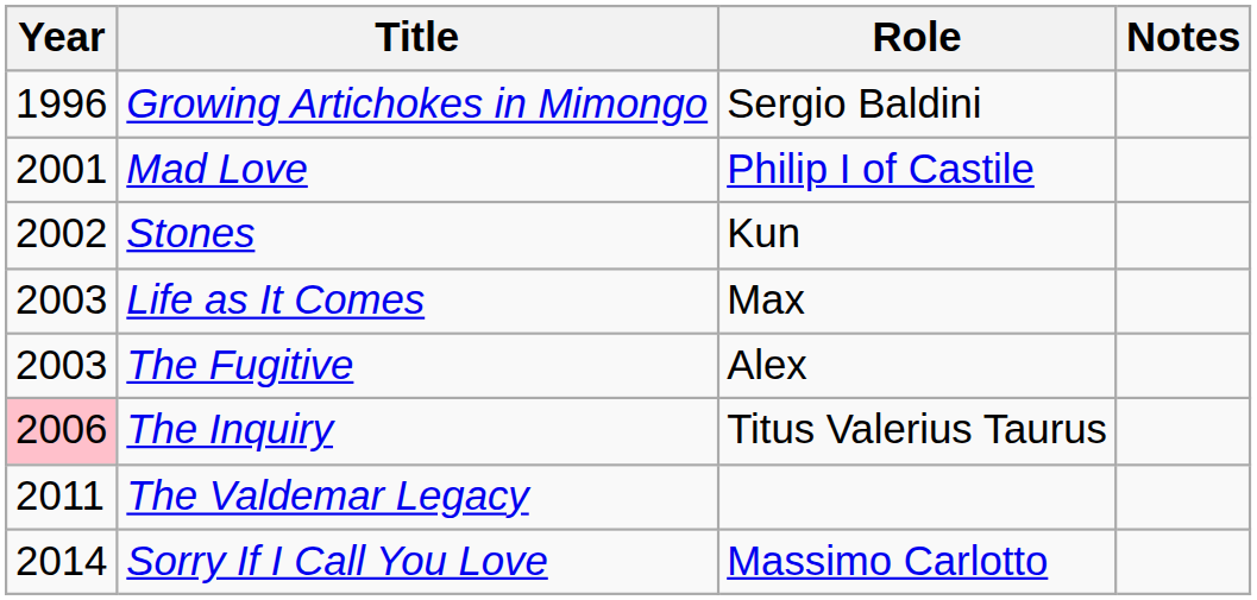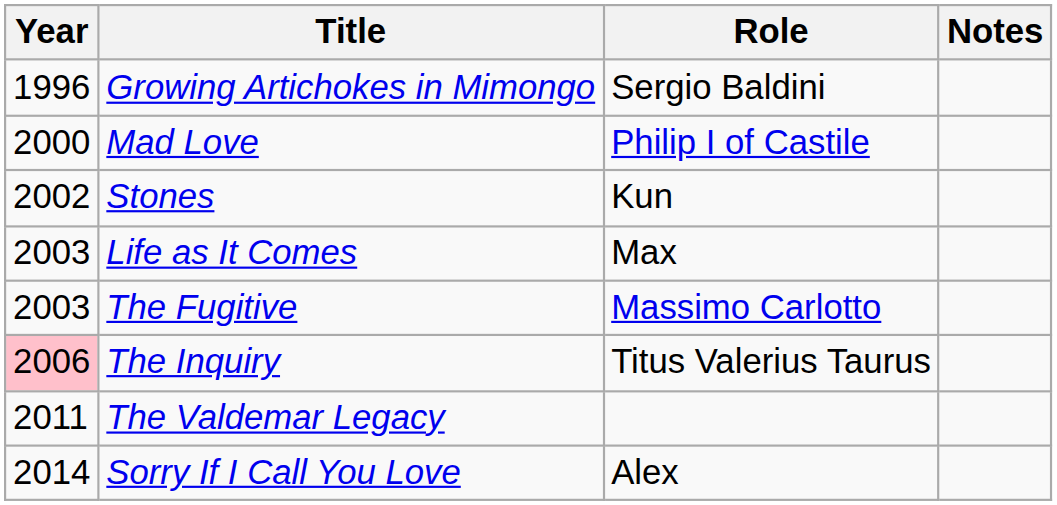Mad Love | Year: 2001 -> 2000
The Fugitive | Role: Alex -> Massimo Carlotto
Sorry If I Call You Love | Role: Massimo Carlotto -> Alex
